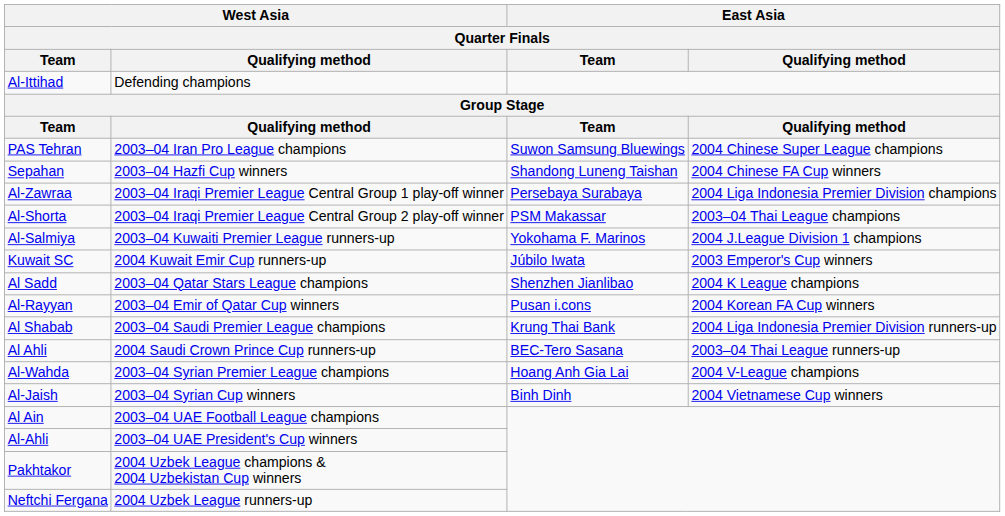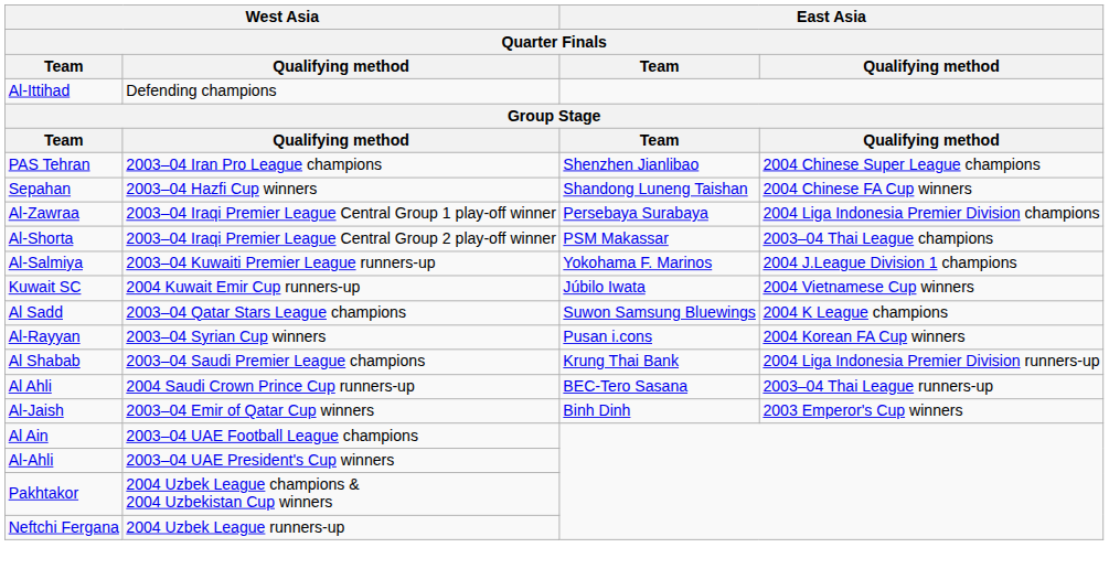PAS Tehran | East Asia / Team: Suwon Samsung Bluewings -> Shenzhen Jianlibao
Kuwait SC | East Asia / Qualifying method: 2003 Emperor's Cup winners -> 2004 Vietnamese Cup winners
Al Sadd | East Asia / Team: Shenzhen Jianlibao -> Suwon Samsung Bluewings
Al-Rayyan | West Asia / Qualifying method: 2003–04 Emir of Qatar Cup winners -> 2003–04 Syrian Cup winners
- row: Al-Wahda | 2003–04 Syrian Premier League champions | Hoang Anh Gia Lai | 2004 V-League champions
Al-Jaish | West Asia / Qualifying method: 2003–04 Syrian Cup winners -> 2003–04 Emir of Qatar Cup winners
Al-Jaish | East Asia / Qualifying method: 2004 Vietnamese Cup winners -> 2003 Emperor's Cup winners
